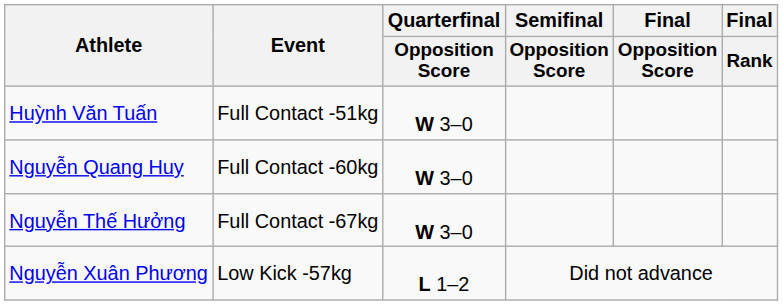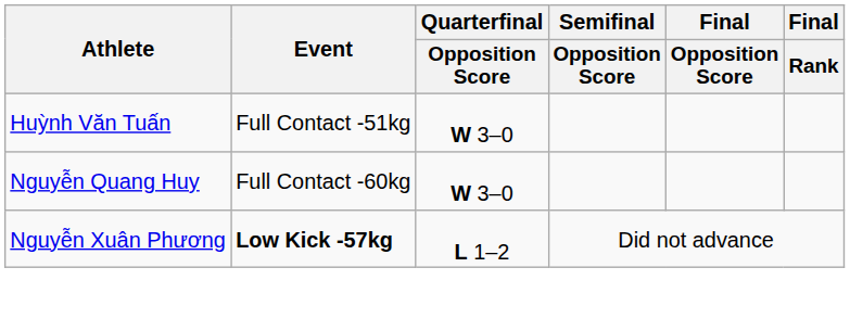- row: Nguyễn Thế Hưởng | Full Contact -67kg | W 3–0
Nguyễn Xuân Phương | Event: normal -> bold
